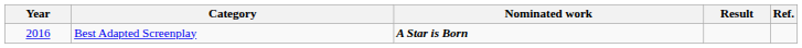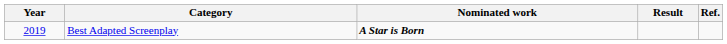Best Adapted Screenplay | Year: 2016 -> 2019
